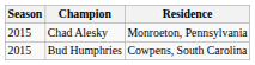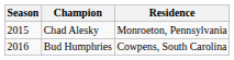Bud Humphries | Season: 2015 -> 2016
